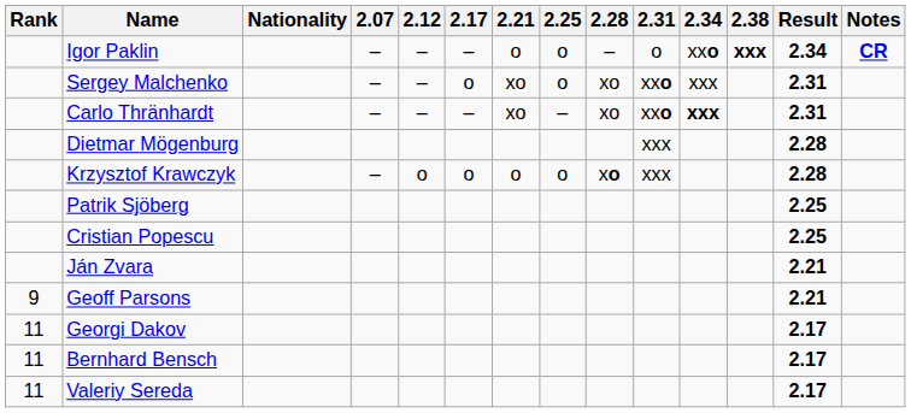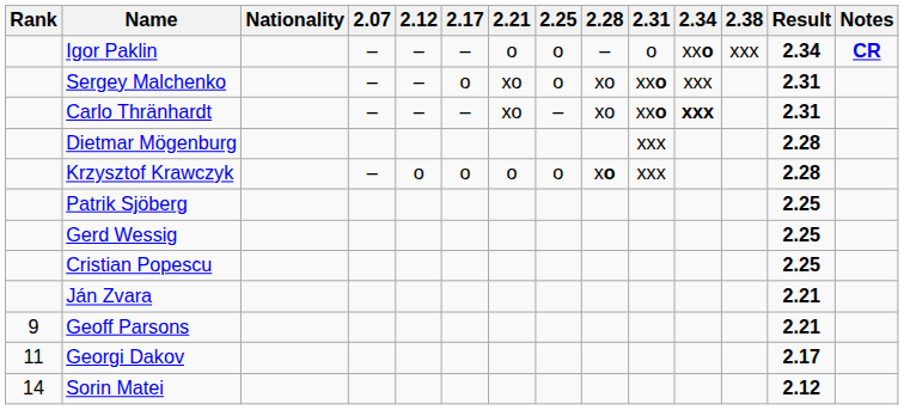Igor Paklin | 2.38: bold -> normal
+ row: Gerd Wessig | 2.25
- row: 11 | Bernhard Bensch | 2.17
- row: 11 | Valeriy Sereda | 2.17
+ row: 14 | Sorin Matei | 2.12
